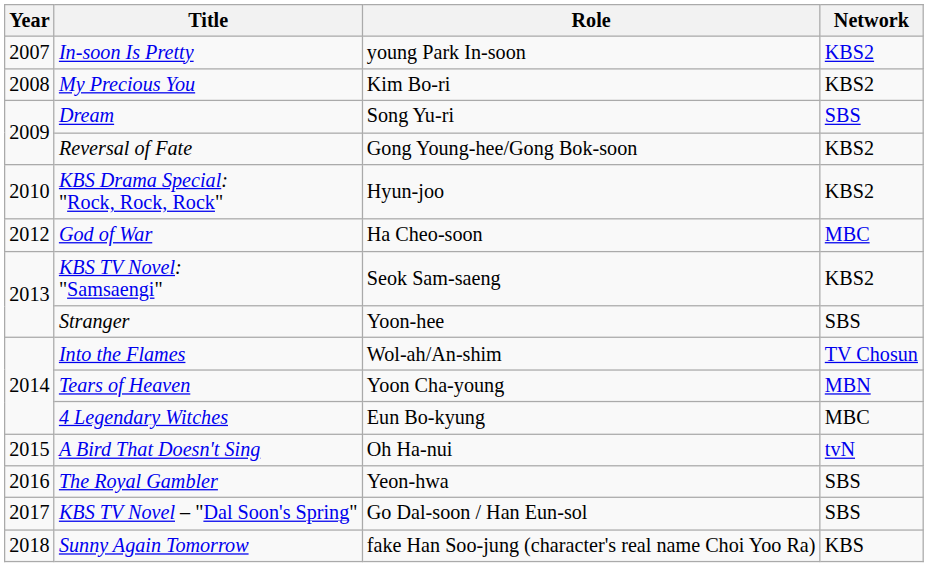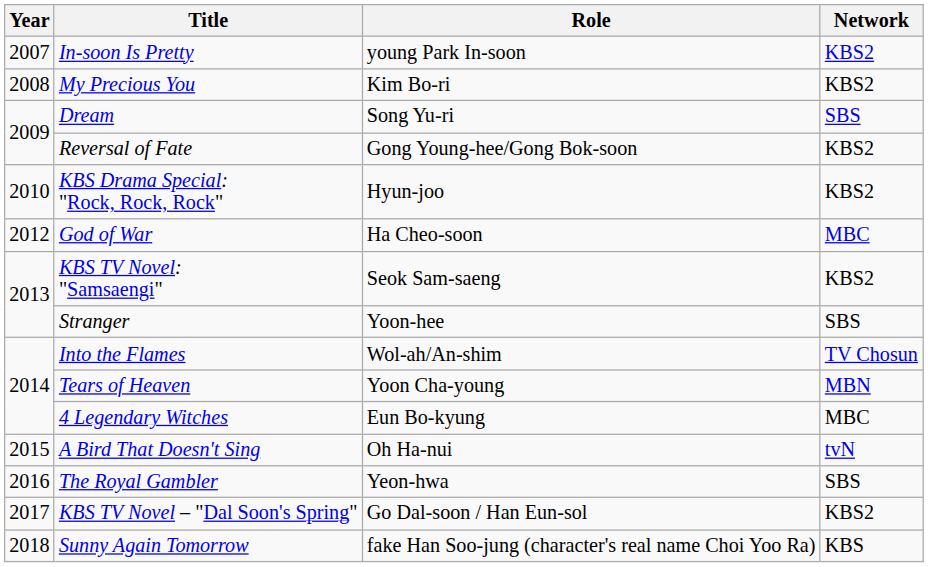KBS TV Novel – "Dal Soon's Spring" | Network: SBS -> KBS2
